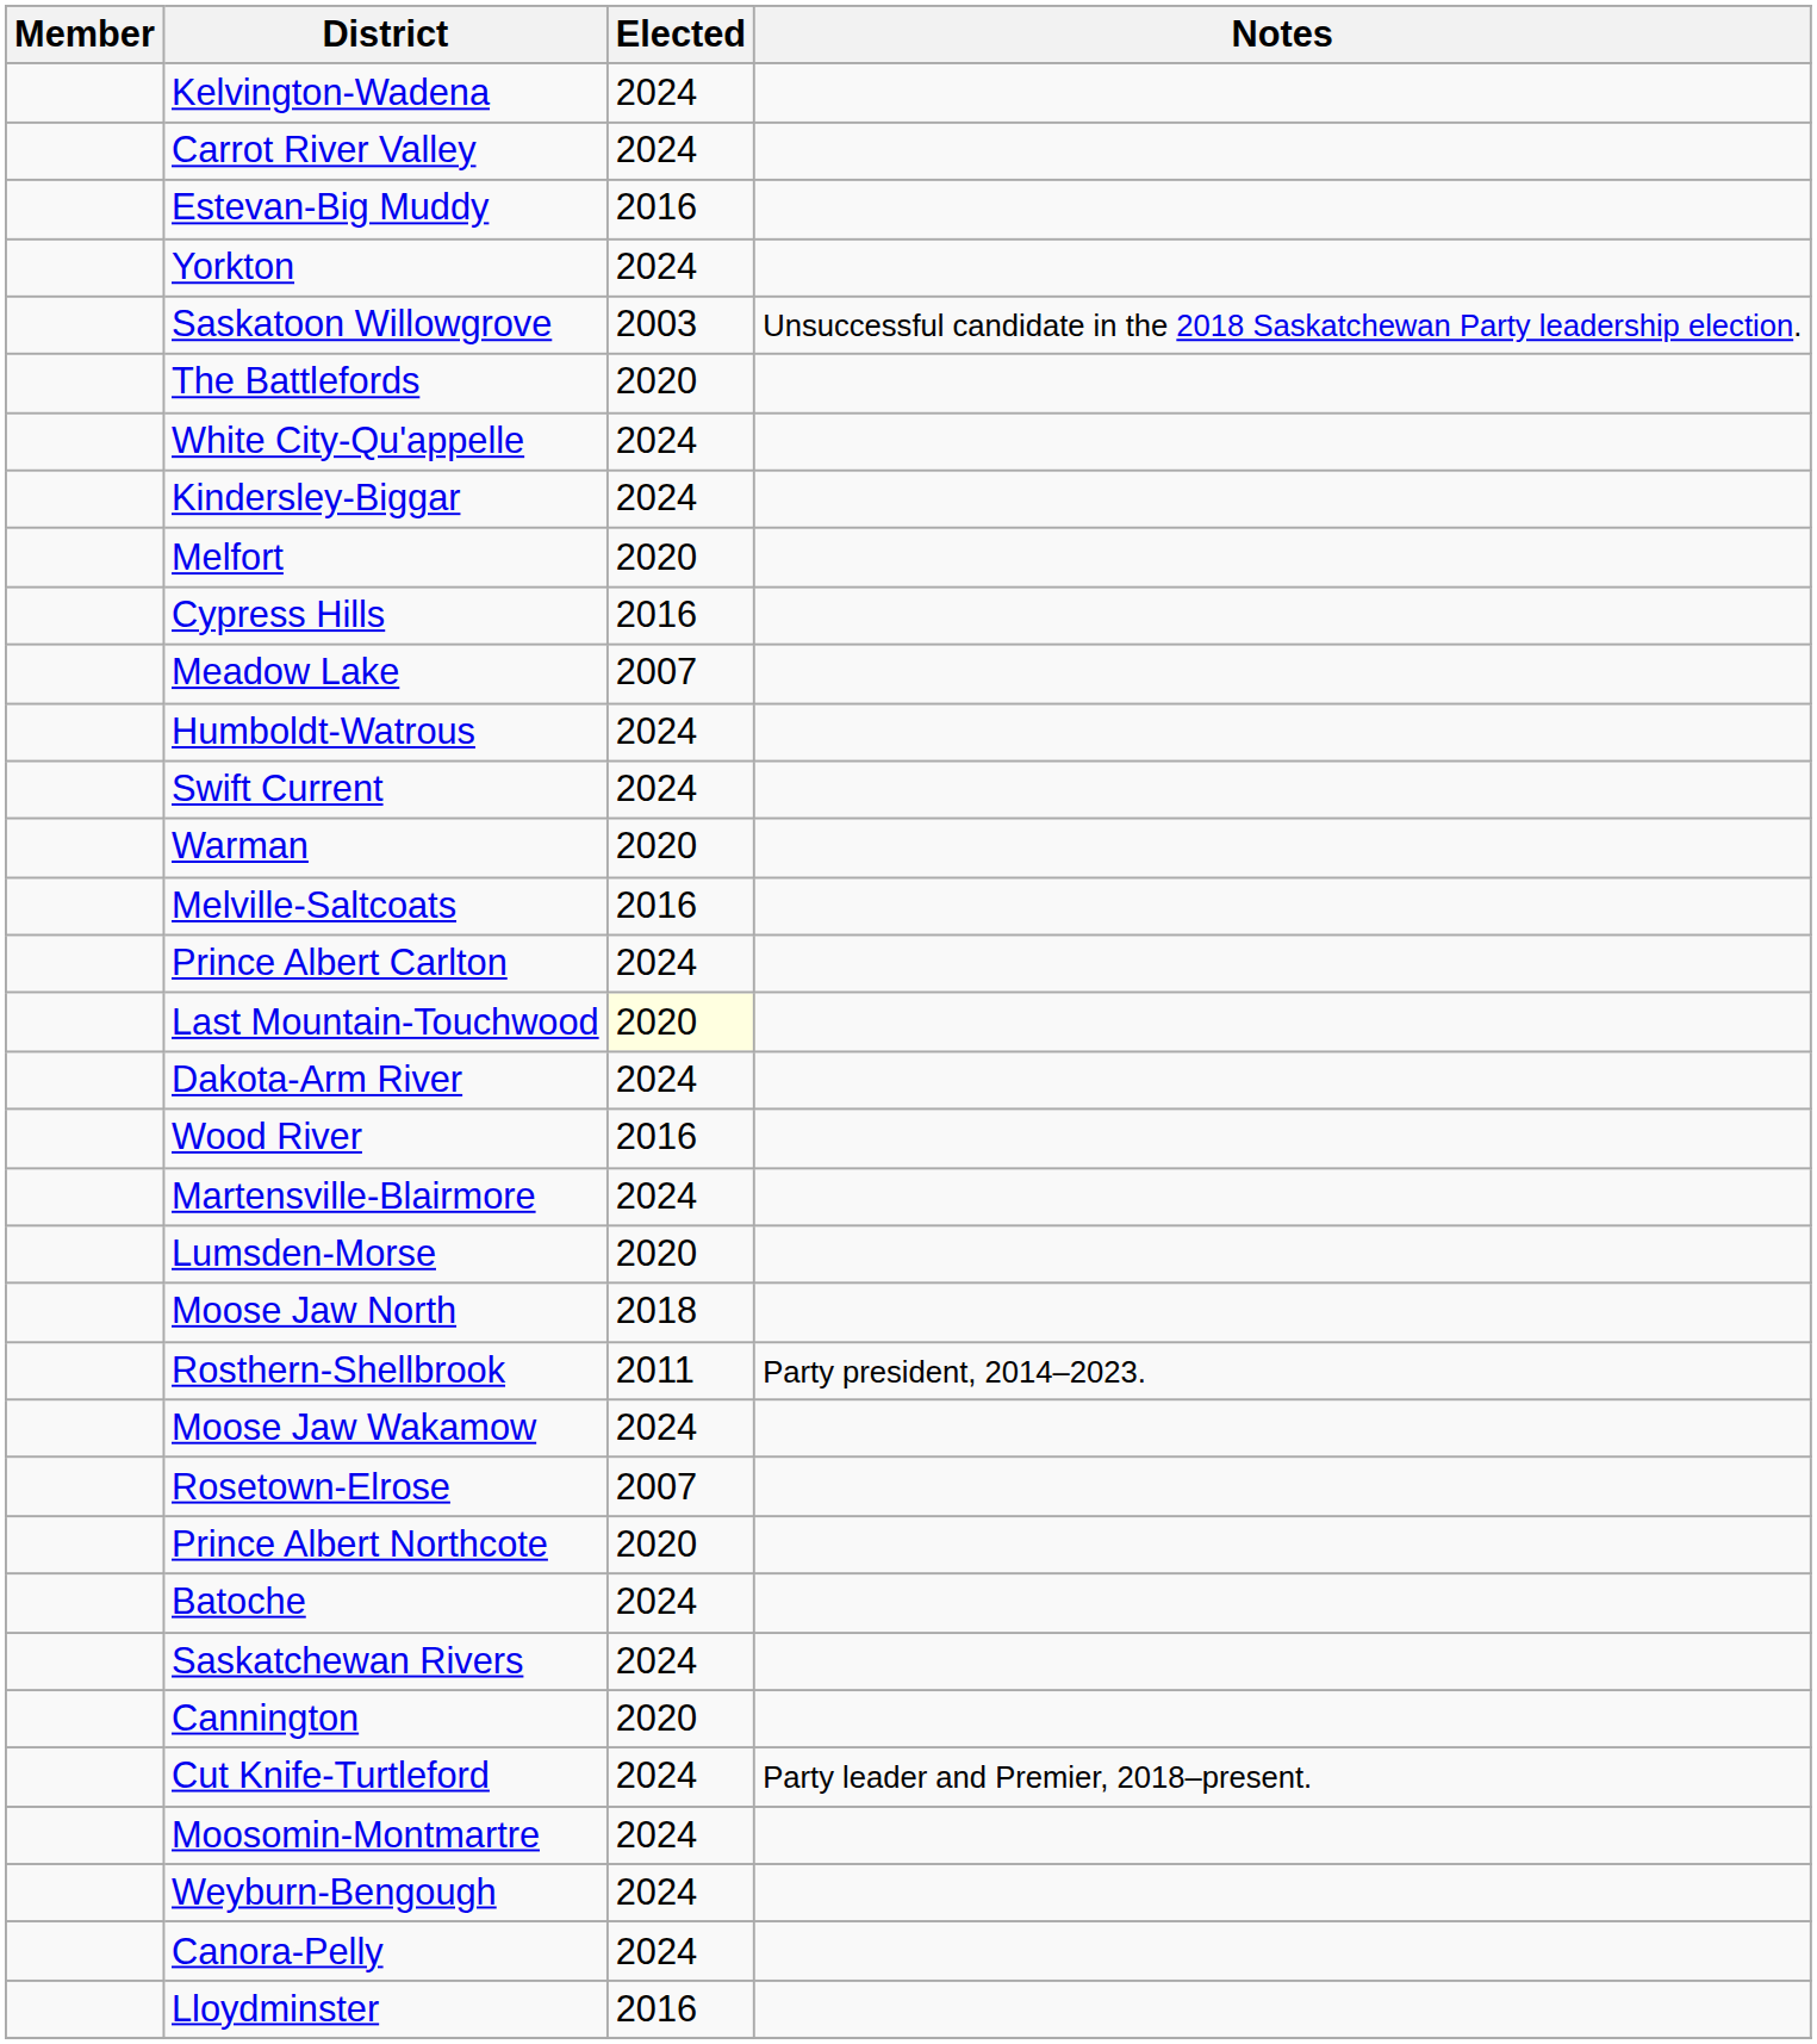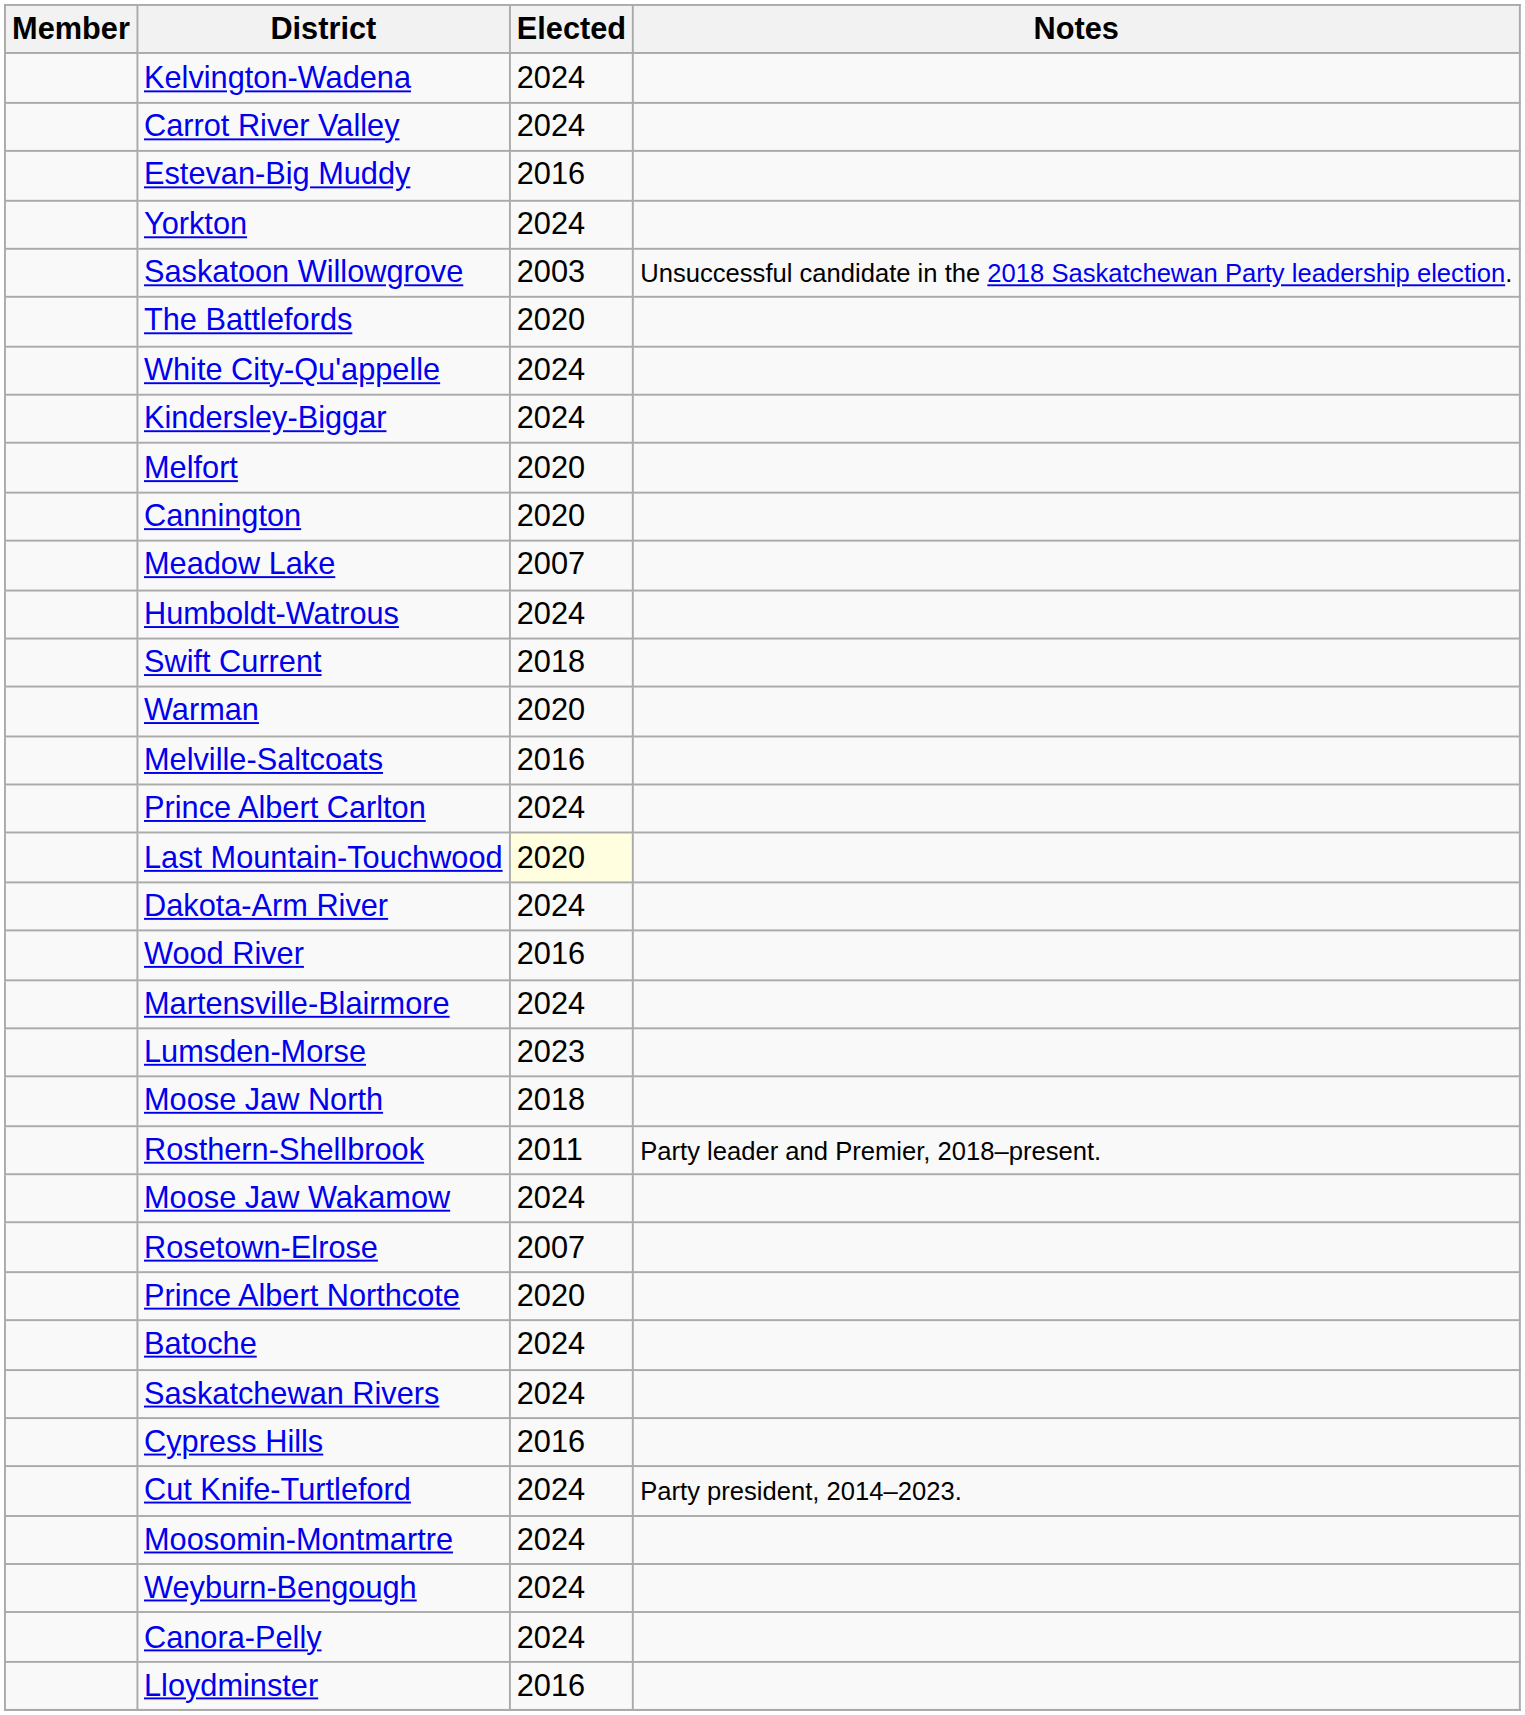rows swapped: Cannington <-> Cypress Hills
Swift Current | Elected: 2024 -> 2018
Lumsden-Morse | Elected: 2020 -> 2023
Rosthern-Shellbrook | Notes: Party president, 2014–2023. -> Party leader and Premier, 2018–present.
Cut Knife-Turtleford | Notes: Party leader and Premier, 2018–present. -> Party president, 2014–2023.
